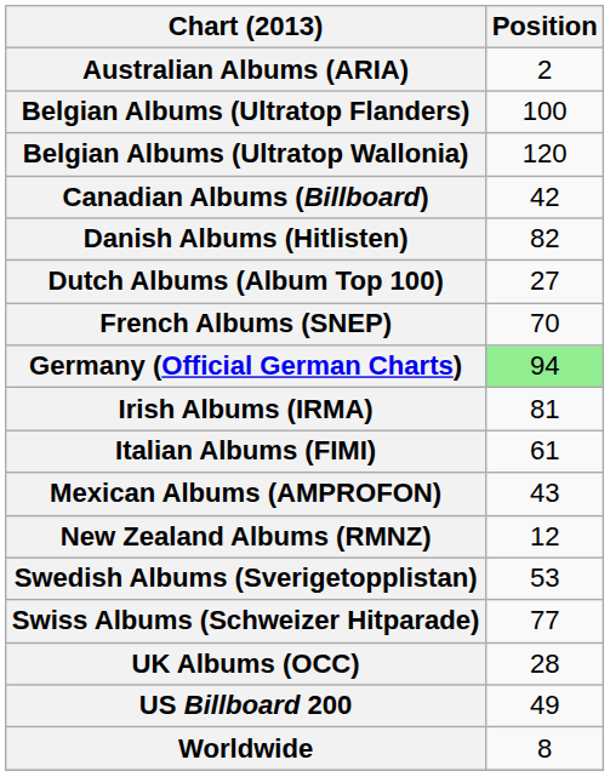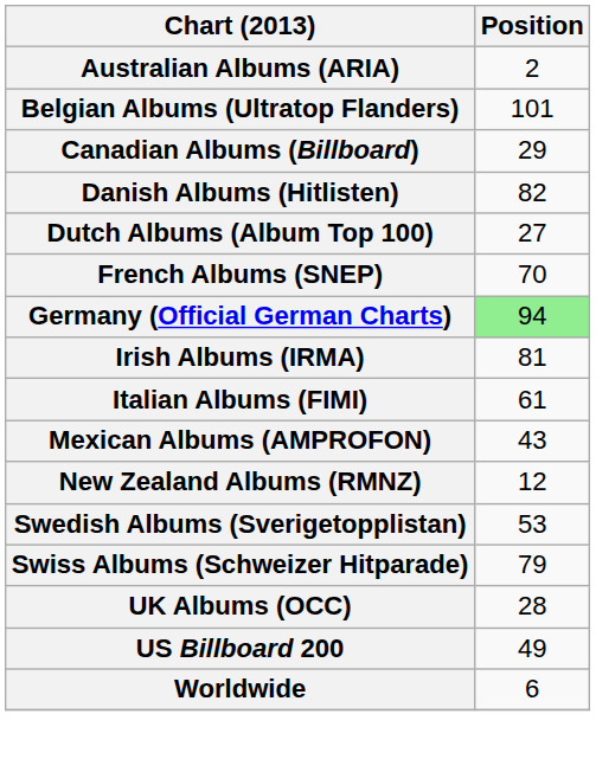Belgian Albums (Ultratop Flanders) | Position: 100 -> 101
- row: Belgian Albums (Ultratop Wallonia) | 120
Canadian Albums (Billboard) | Position: 42 -> 29
Swiss Albums (Schweizer Hitparade) | Position: 77 -> 79
Worldwide | Position: 8 -> 6
